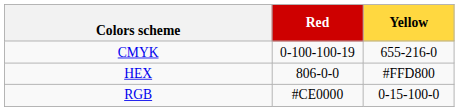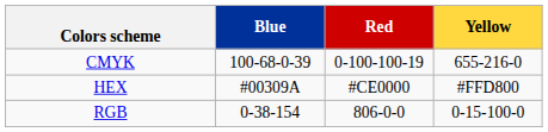+ column: Blue | 100-68-0-39 | #00309A | 0-38-154
HEX | Red: 806-0-0 -> #CE0000
RGB | Red: #CE0000 -> 806-0-0
